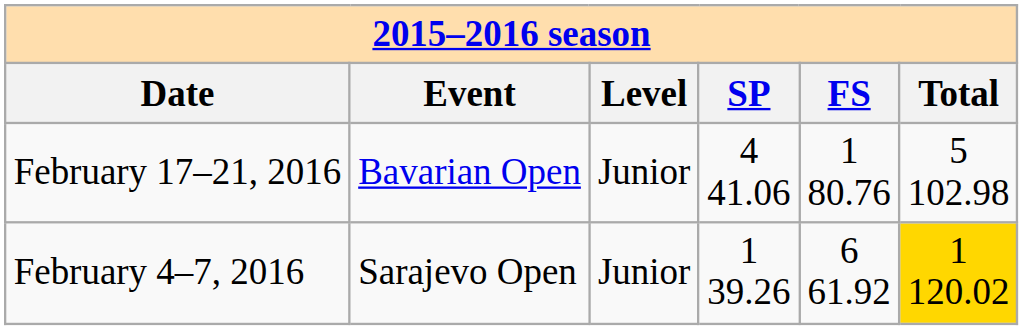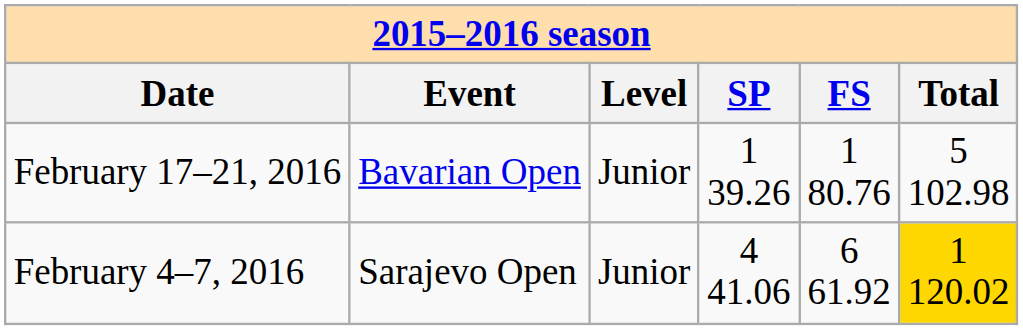February 17–21, 2016 | SP: 4 41.06 -> 1 39.26
February 4–7, 2016 | SP: 1 39.26 -> 4 41.06
